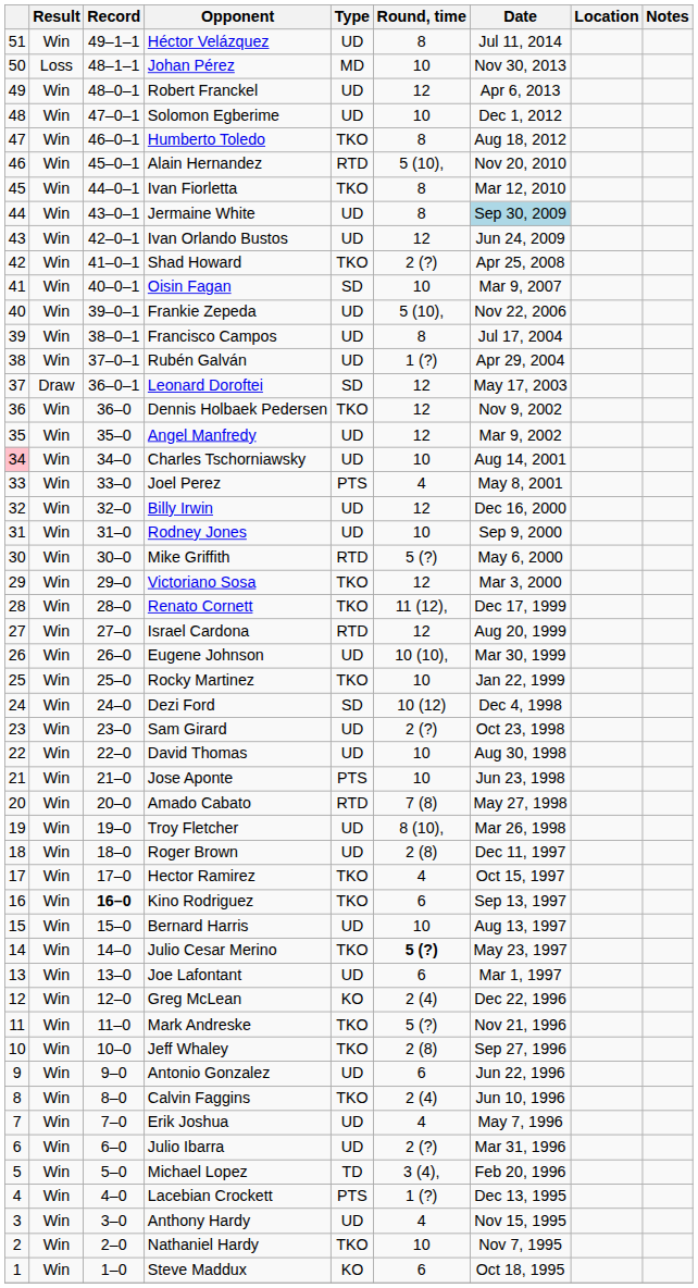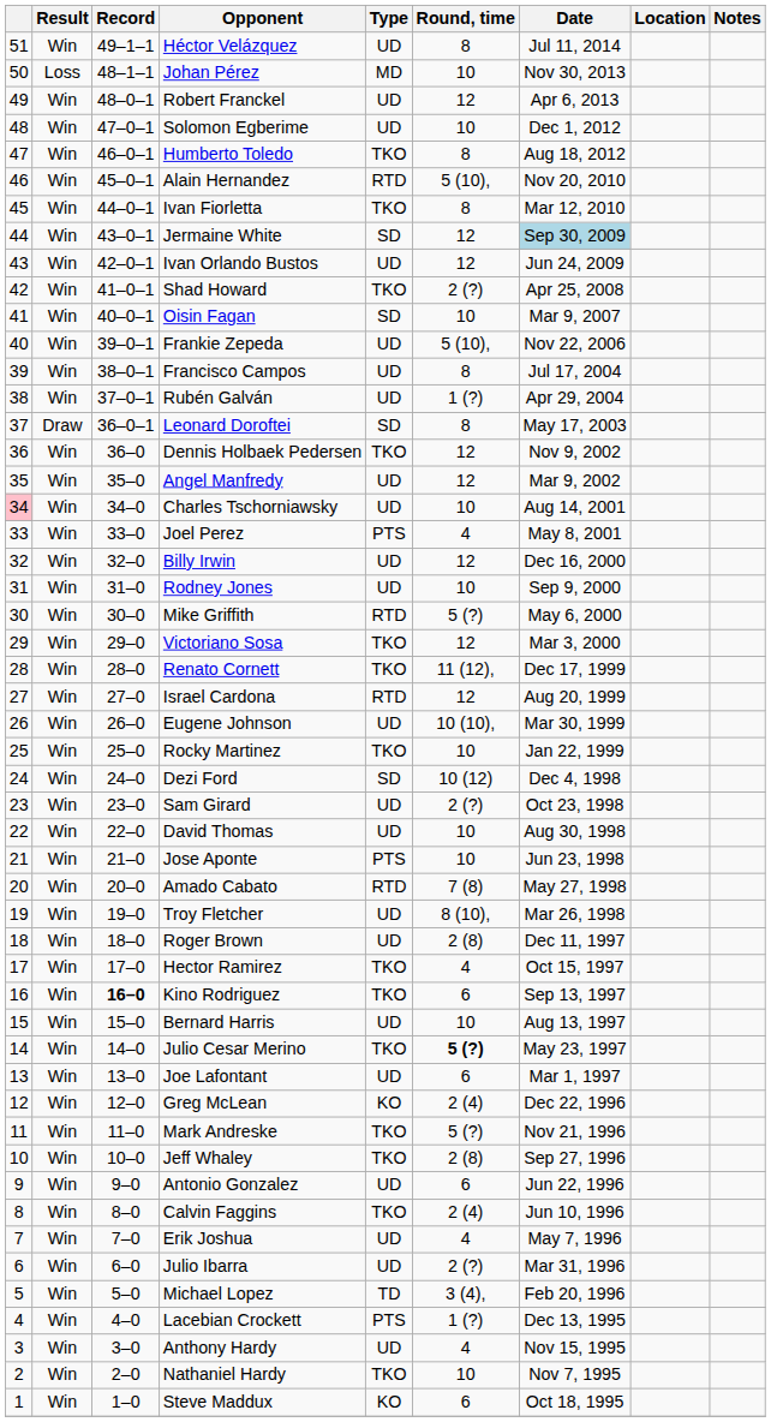Jermaine White | Type: UD -> SD
Jermaine White | Round, time: 8 -> 12
Leonard Doroftei | Round, time: 12 -> 8
